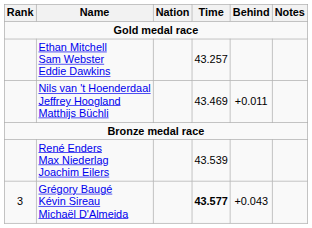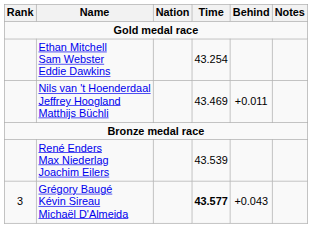Ethan Mitchell Sam Webster Eddie Dawkins | Time: 43.257 -> 43.254
